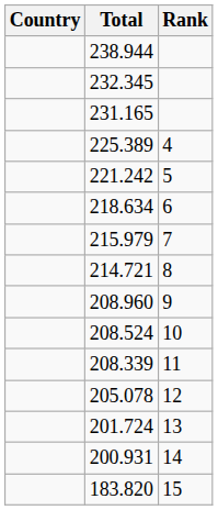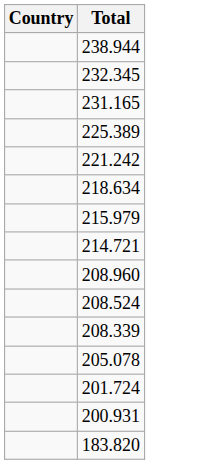- column: Rank | 4 | 5 | 6 | 7 | 8 | 9 | 10 | 11 | 12 | 13 | 14 | 15
